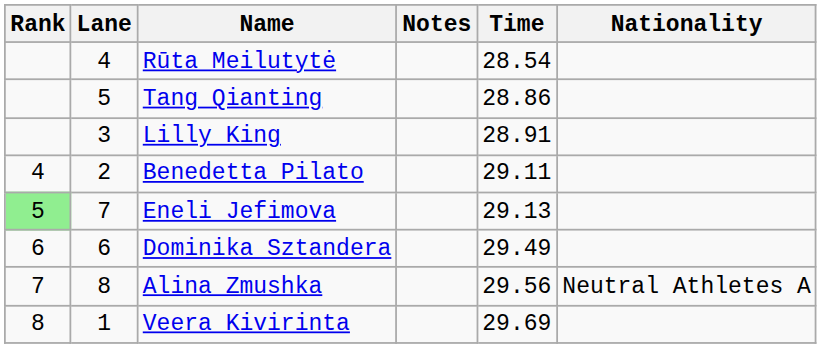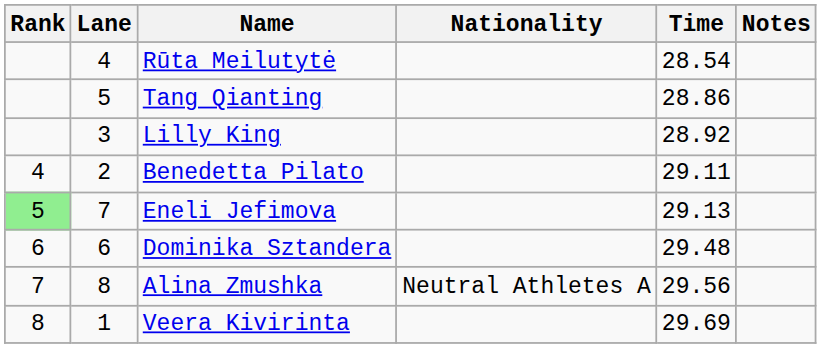columns swapped: Nationality <-> Notes
Lilly King | Time: 28.91 -> 28.92
Dominika Sztandera | Time: 29.49 -> 29.48
